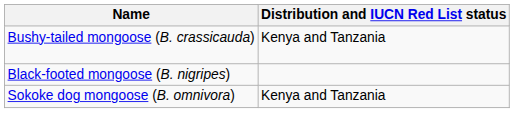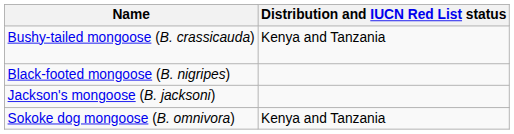+ row: Jackson's mongoose (B. jacksoni)
